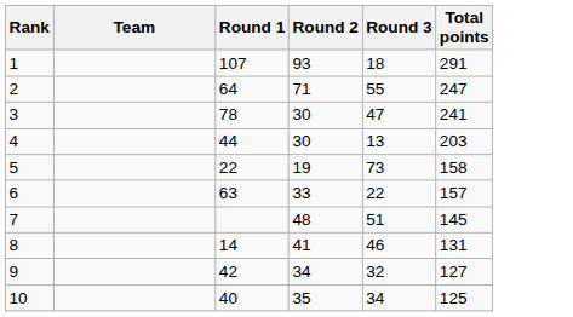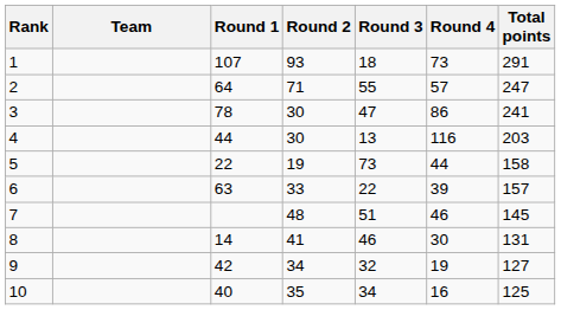+ column: Round 4 | 73 | 57 | 86 | 116 | 44 | 39 | 46 | 30 | 19 | 16
